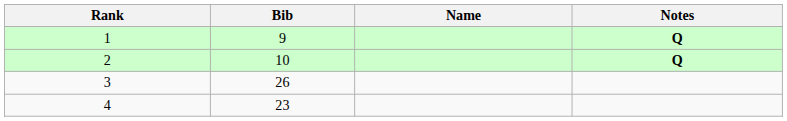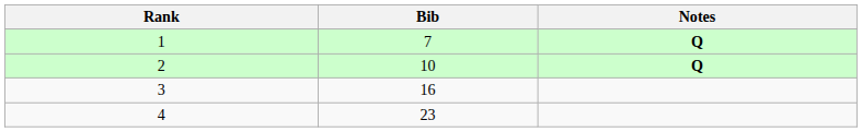- column: Name
1 | Bib: 9 -> 7
3 | Bib: 26 -> 16
